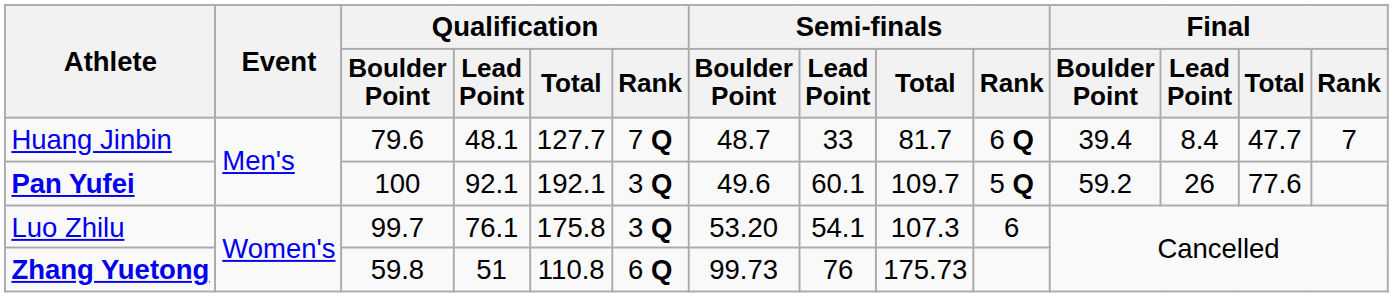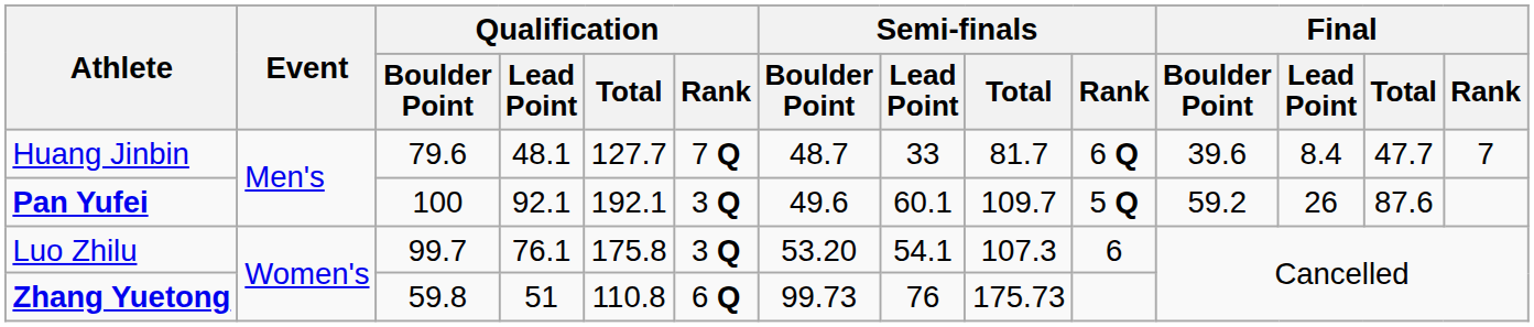Huang Jinbin | Final / Boulder Point: 39.4 -> 39.6
Pan Yufei | Final / Total: 77.6 -> 87.6
